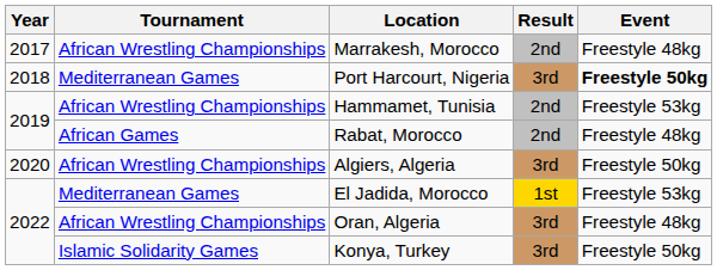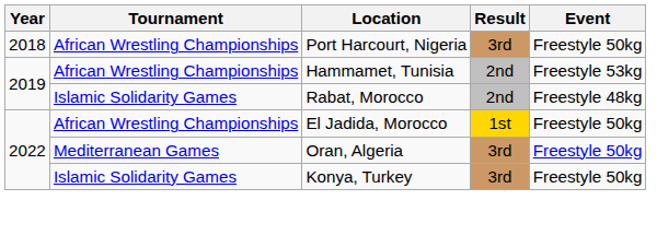- row: 2017 | African Wrestling Championships | Marrakesh, Morocco | 2nd | Freestyle 48kg
Port Harcourt, Nigeria | Tournament: Mediterranean Games -> African Wrestling Championships
Port Harcourt, Nigeria | Event: bold -> normal
Rabat, Morocco | Tournament: African Games -> Islamic Solidarity Games
- row: 2020 | African Wrestling Championships | Algiers, Algeria | 3rd | Freestyle 50kg
El Jadida, Morocco | Tournament: Mediterranean Games -> African Wrestling Championships
El Jadida, Morocco | Event: Freestyle 53kg -> Freestyle 50kg
Oran, Algeria | Tournament: African Wrestling Championships -> Mediterranean Games
Oran, Algeria | Event: Freestyle 48kg -> Freestyle 50kg
